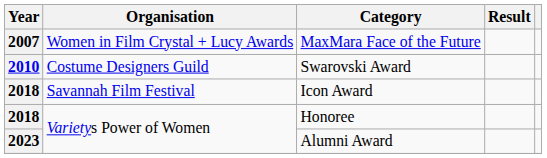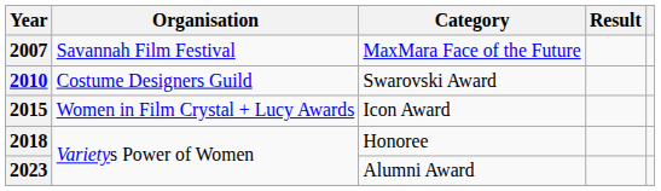MaxMara Face of the Future | Organisation: Women in Film Crystal + Lucy Awards -> Savannah Film Festival
Icon Award | Year: 2018 -> 2015
Icon Award | Organisation: Savannah Film Festival -> Women in Film Crystal + Lucy Awards
